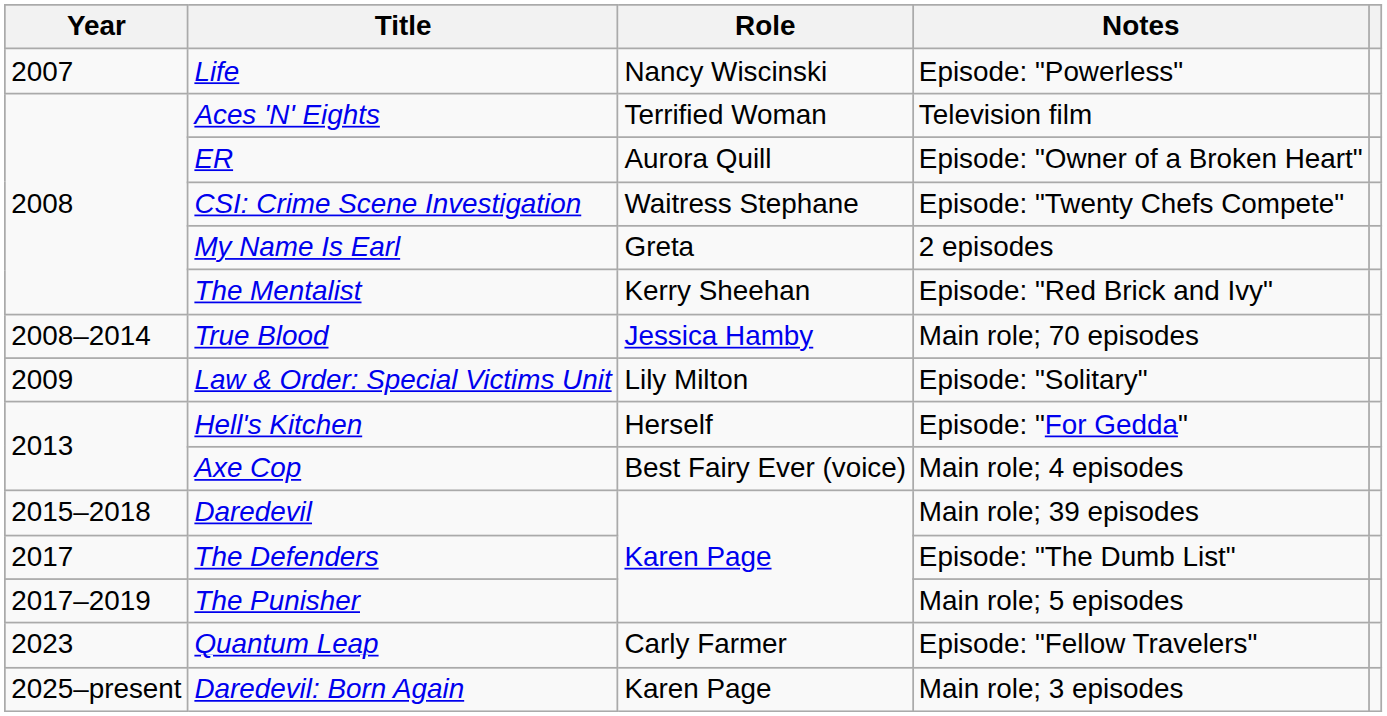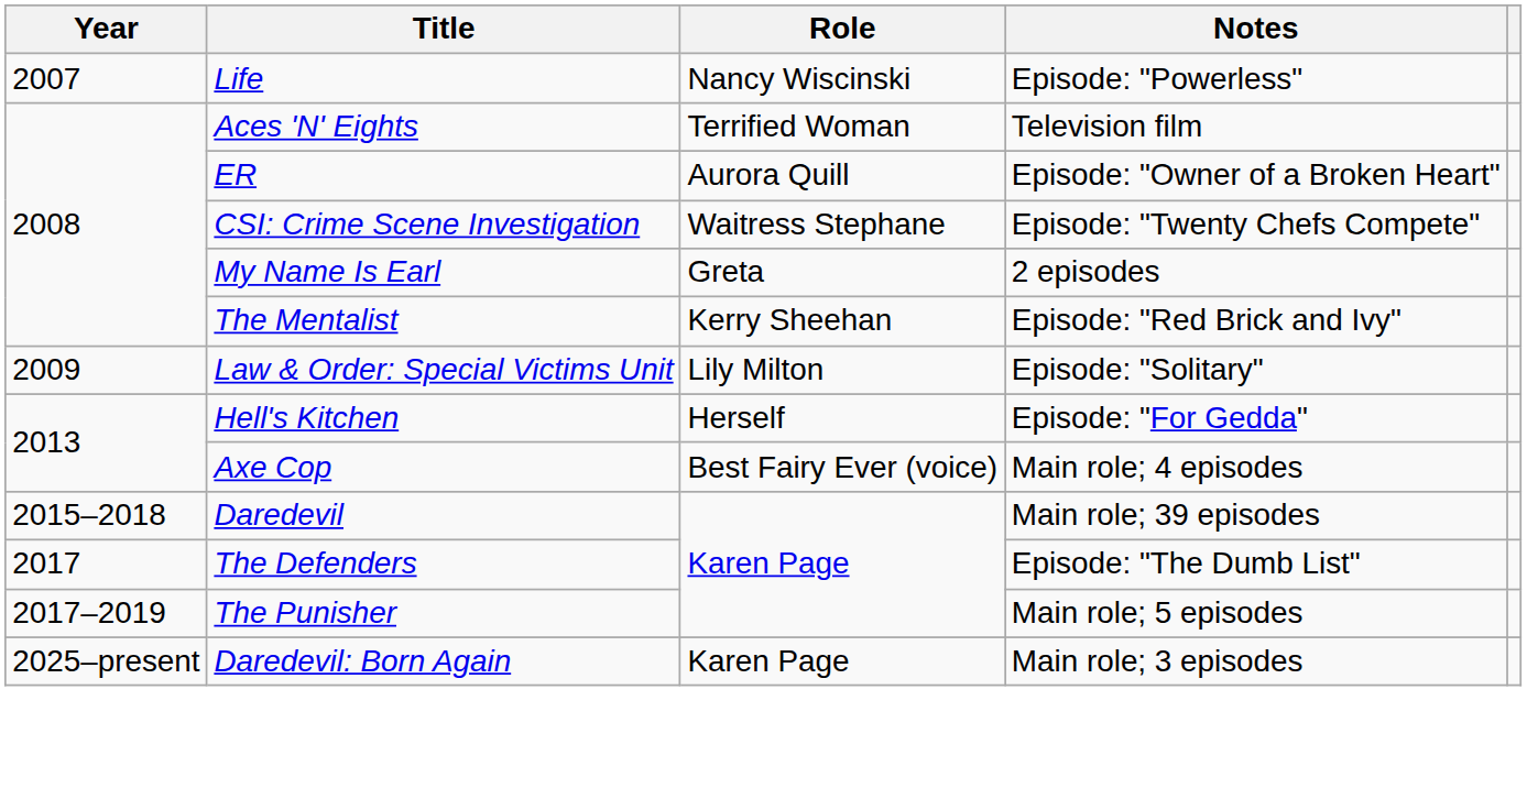- row: 2008–2014 | True Blood | Jessica Hamby | Main role; 70 episodes
- row: 2023 | Quantum Leap | Carly Farmer | Episode: "Fellow Travelers"
